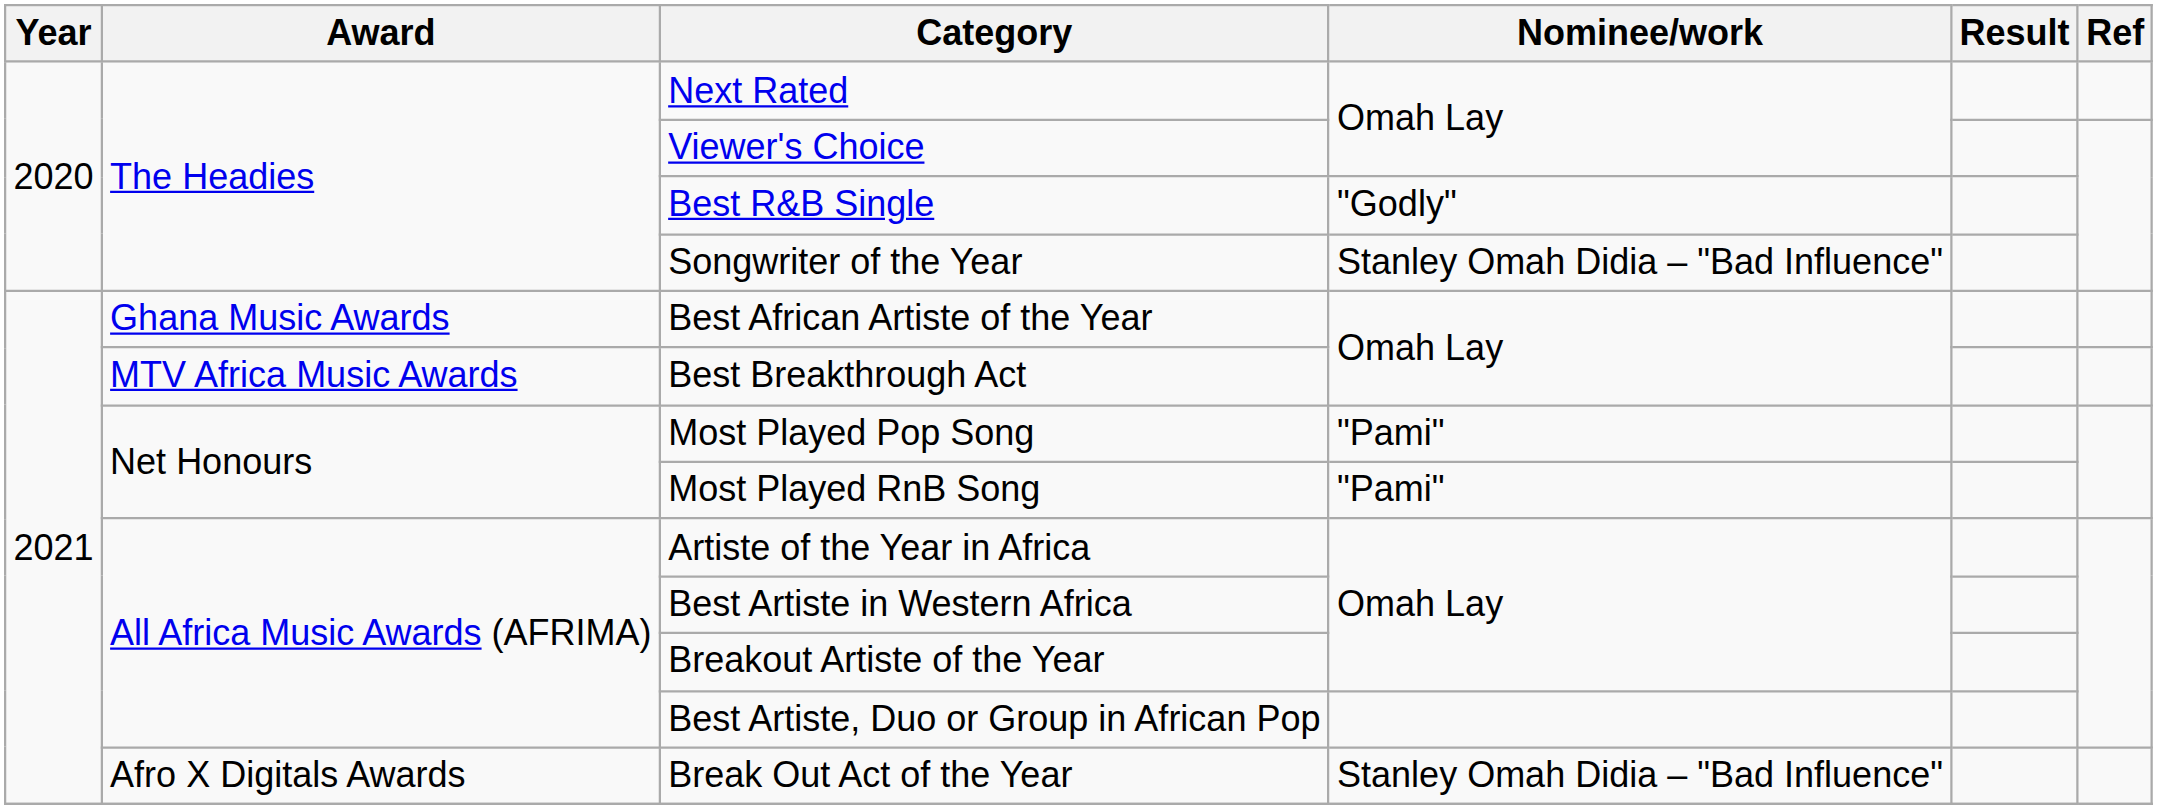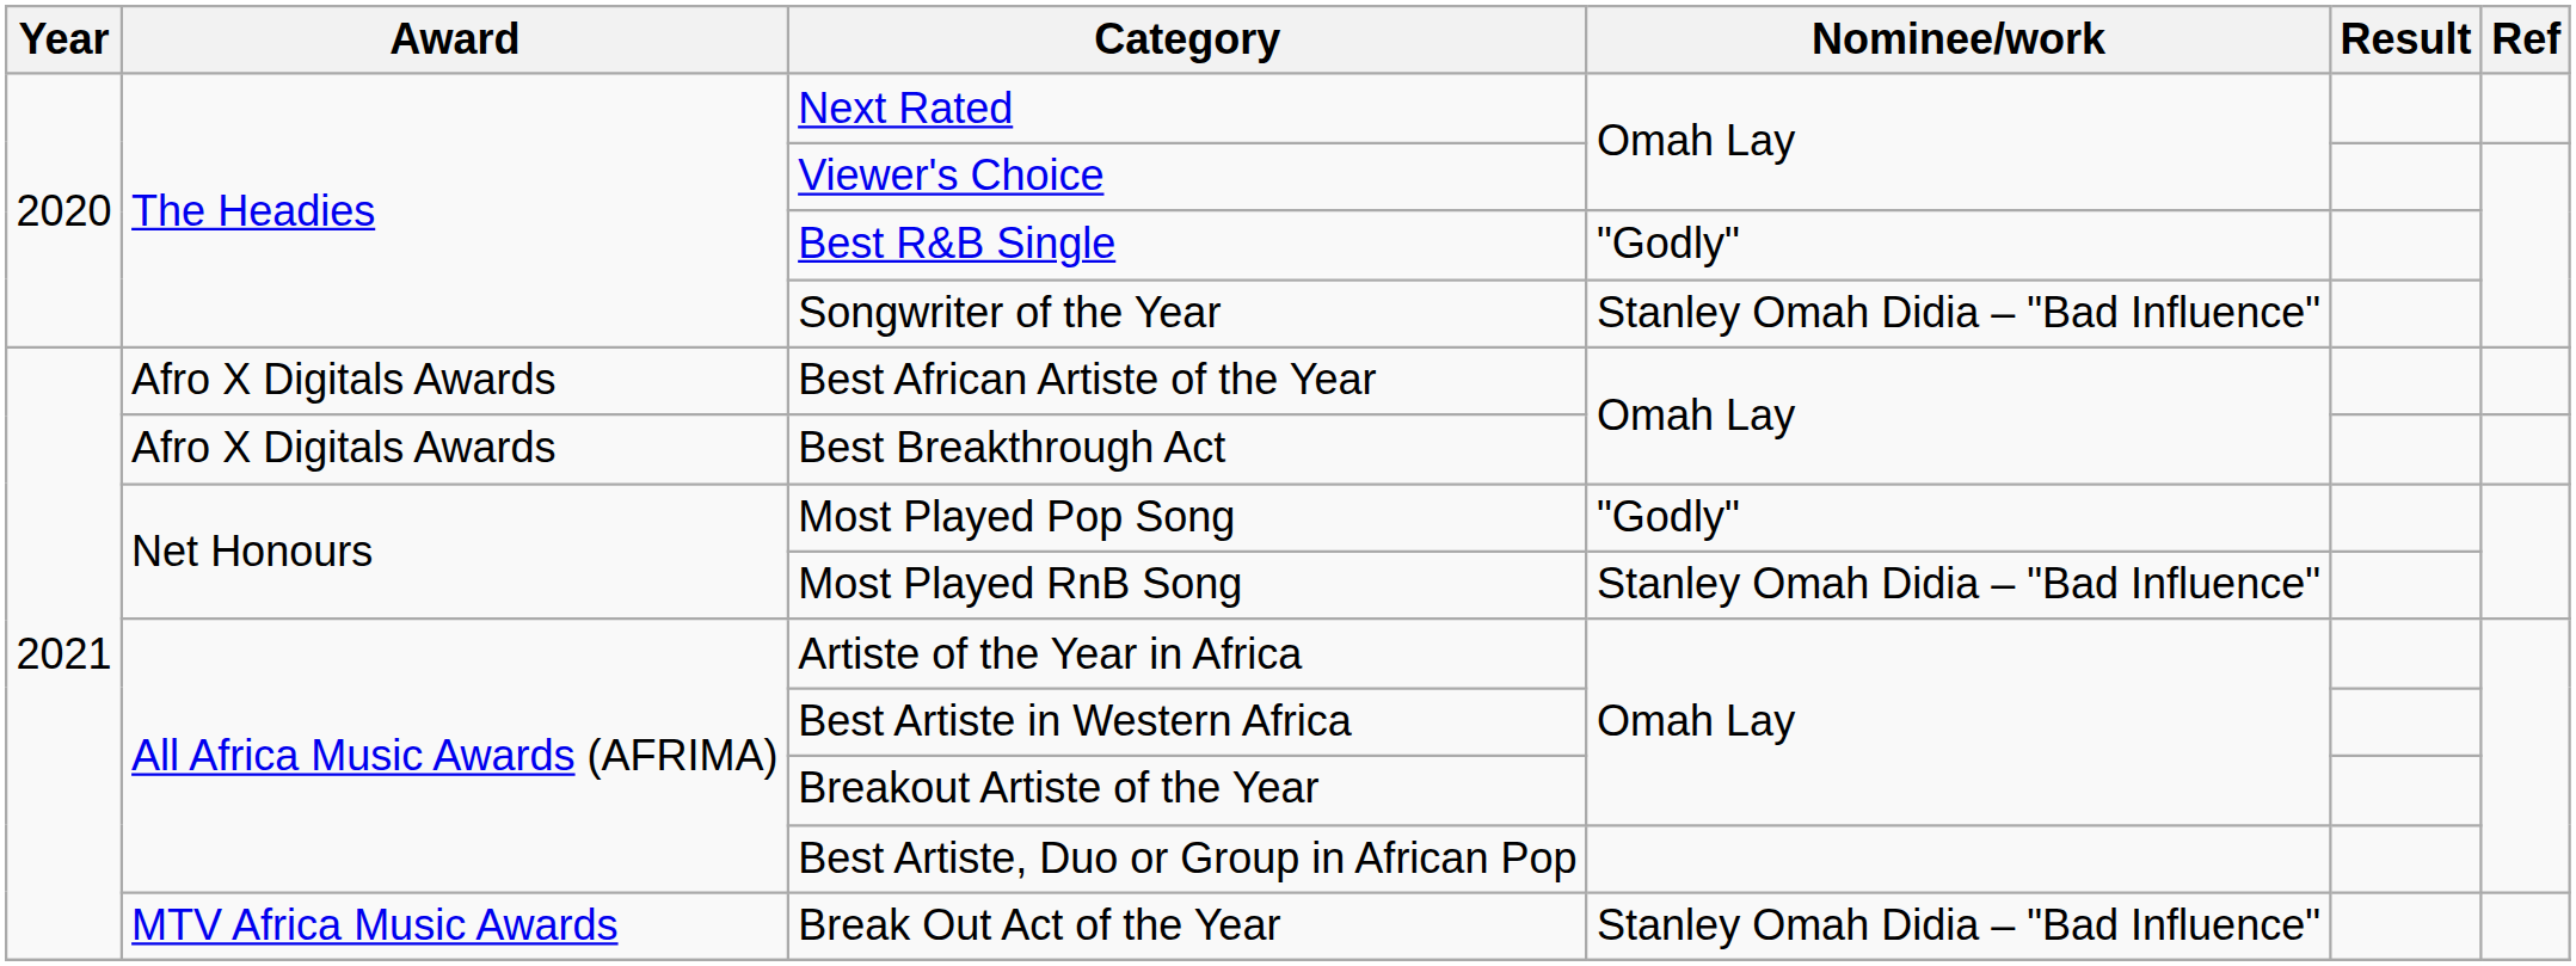Best African Artiste of the Year | Award: Ghana Music Awards -> Afro X Digitals Awards
Best Breakthrough Act | Award: MTV Africa Music Awards -> Afro X Digitals Awards
Most Played Pop Song | Nominee/work: "Pami" -> "Godly"
Most Played RnB Song | Nominee/work: "Pami" -> Stanley Omah Didia – "Bad Influence"
Break Out Act of the Year | Award: Afro X Digitals Awards -> MTV Africa Music Awards
